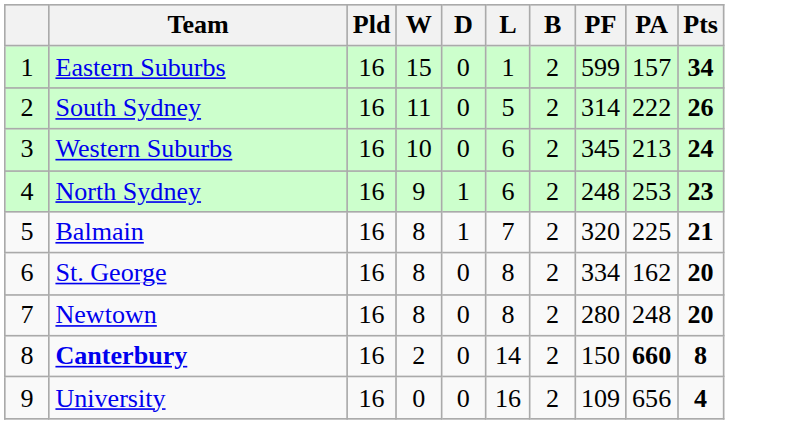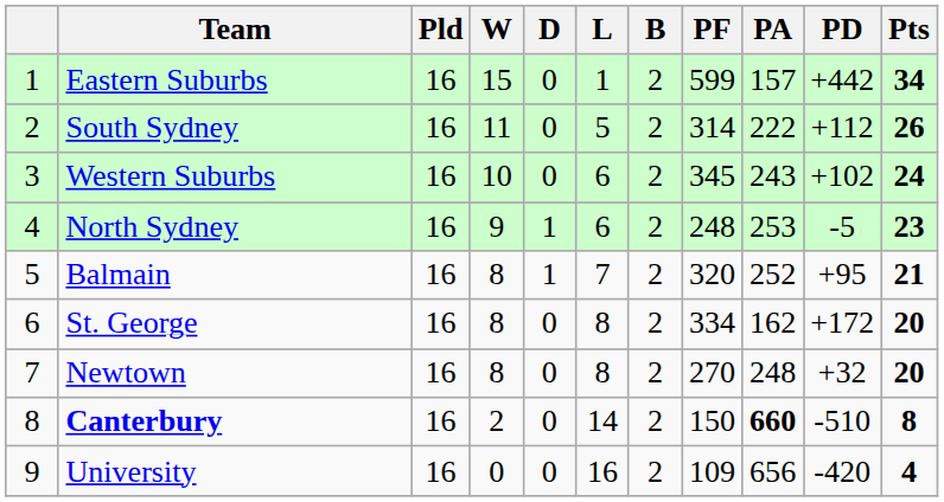+ column: PD | +442 | +112 | +102 | -5 | +95 | +172 | +32 | -510 | -420
Western Suburbs | PA: 213 -> 243
Balmain | PA: 225 -> 252
Newtown | PF: 280 -> 270
